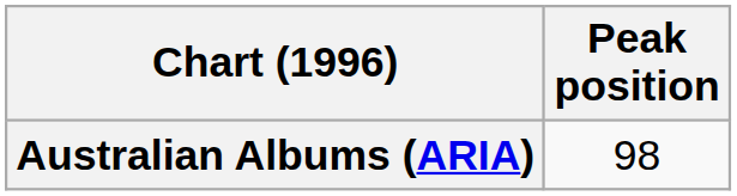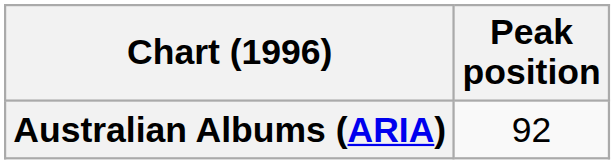Australian Albums (ARIA) | Peak position: 98 -> 92
